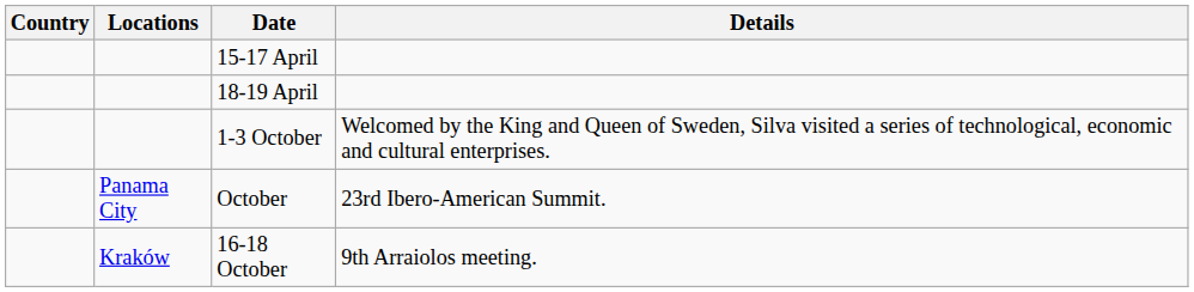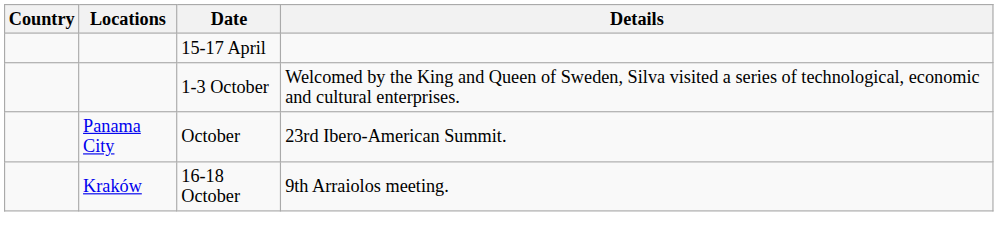- row: 18-19 April
